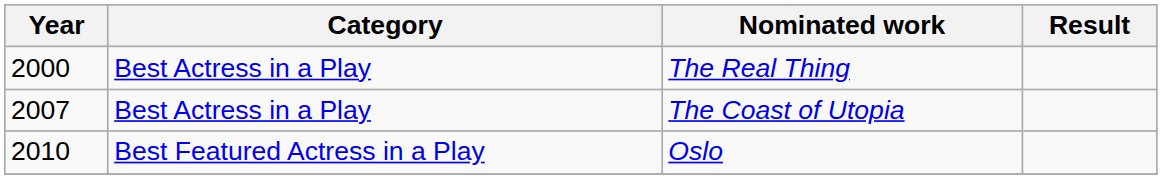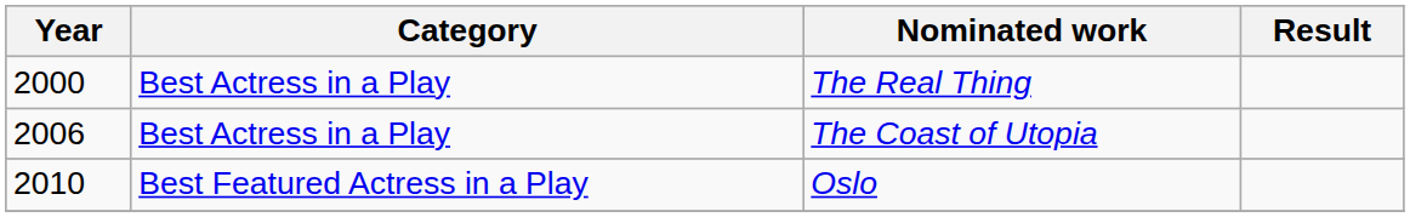The Coast of Utopia | Year: 2007 -> 2006
